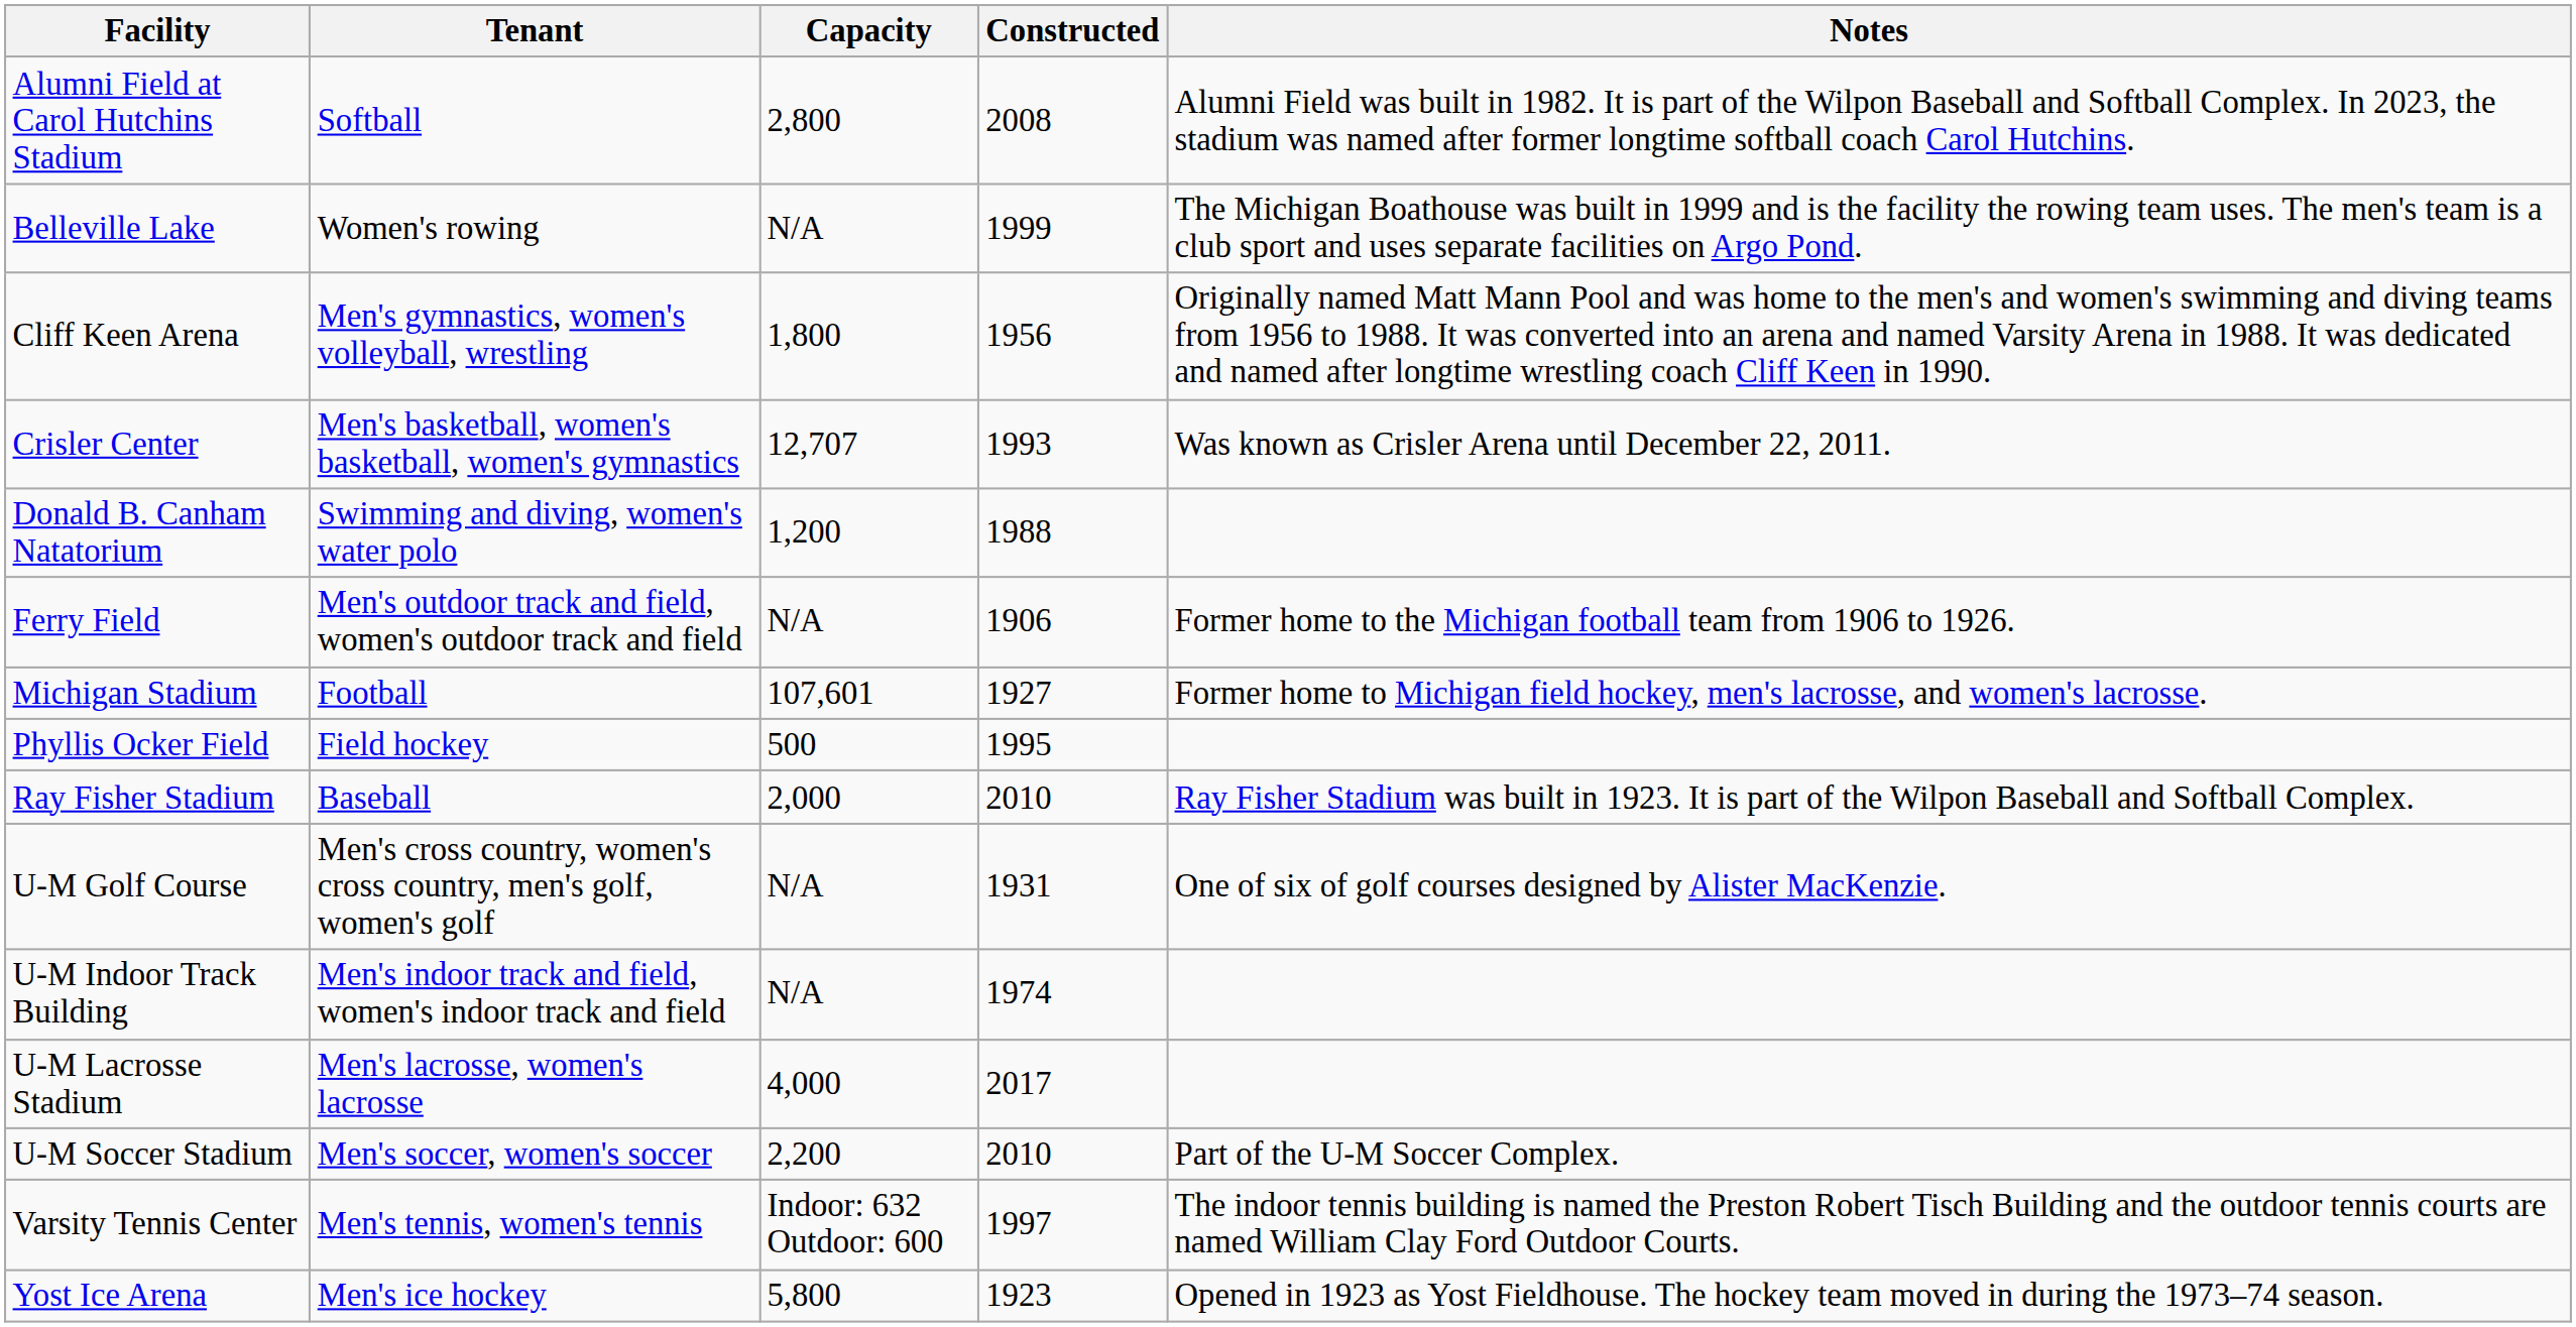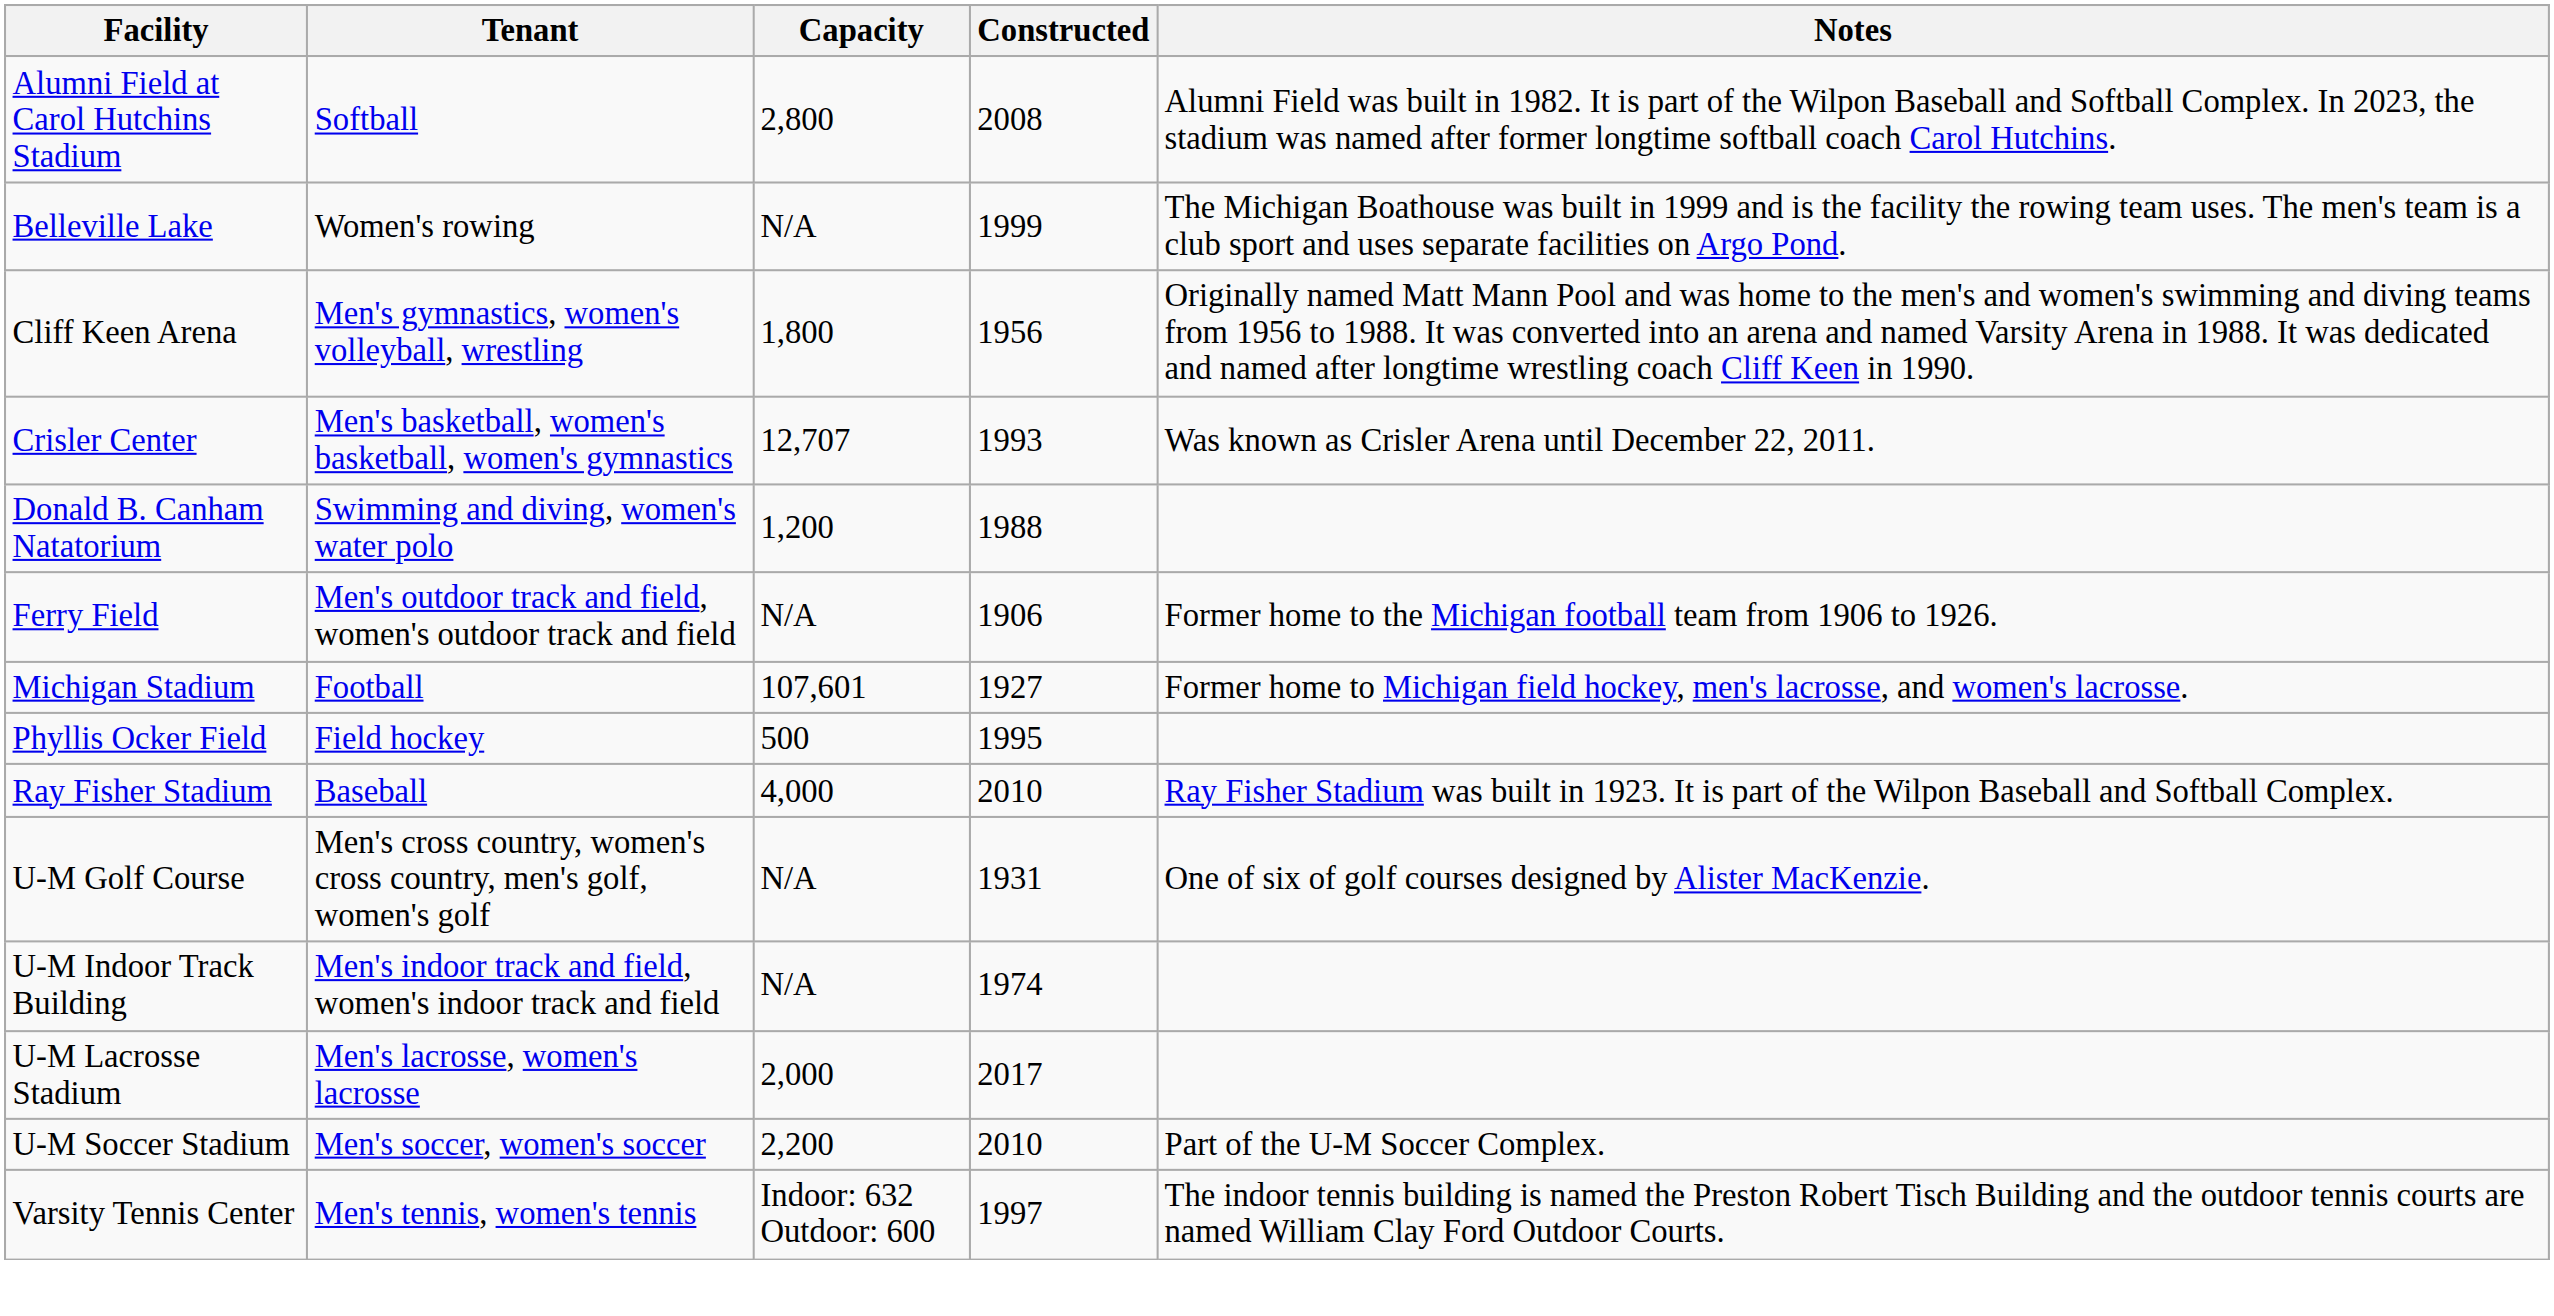Ray Fisher Stadium | Capacity: 2,000 -> 4,000
U-M Lacrosse Stadium | Capacity: 4,000 -> 2,000
- row: Yost Ice Arena | Men's ice hockey | 5,800 | 1923 | Opened in 1923 as Yost Fieldhouse. The hockey team moved in during the 1973–74 season.
